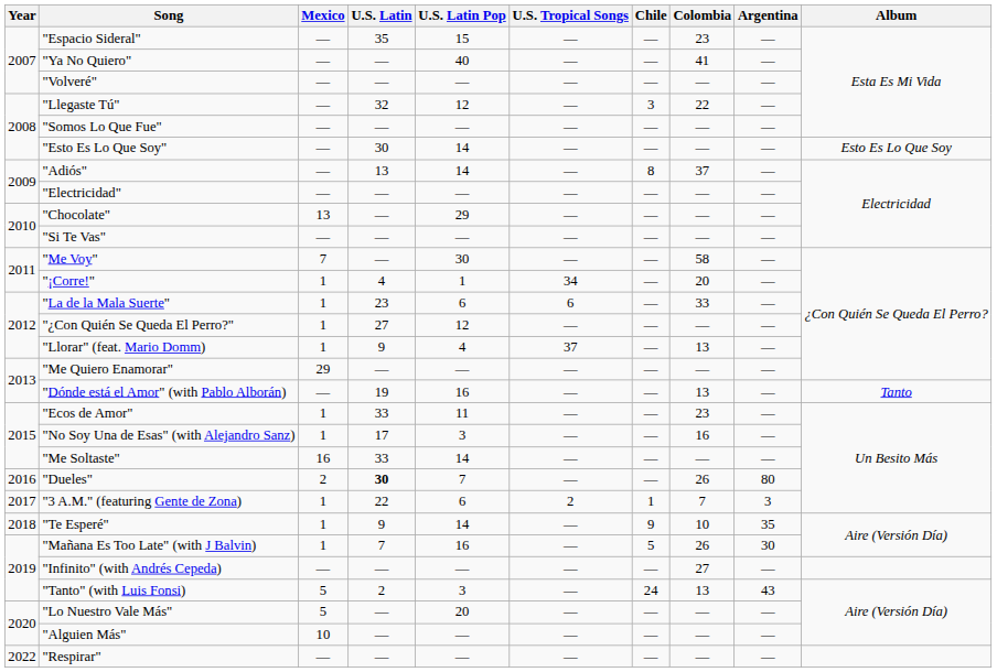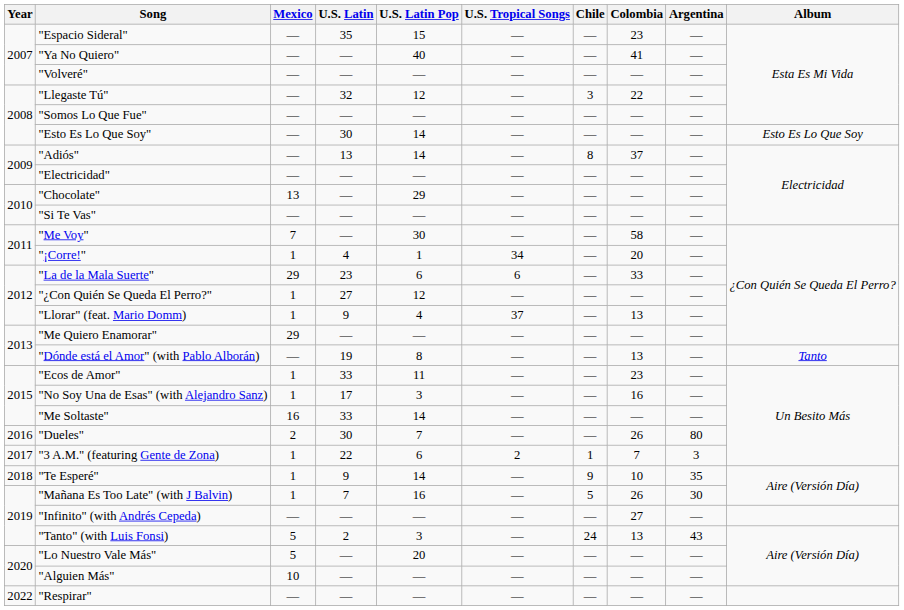"La de la Mala Suerte" | Mexico: 1 -> 29
"Dónde está el Amor" (with Pablo Alborán) | U.S. Latin Pop: 16 -> 8
"Dueles" | U.S. Latin: bold -> normal
